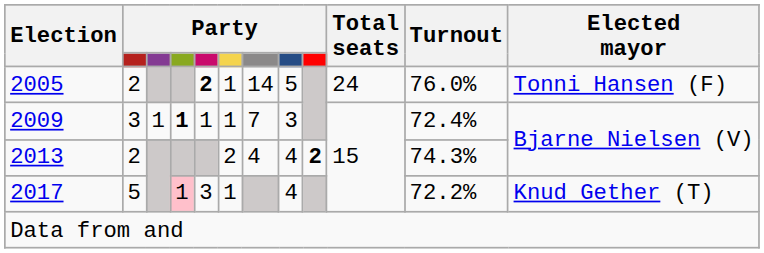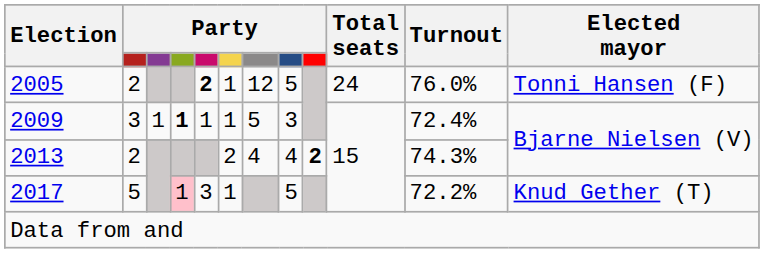2005 | column 7: 14 -> 12
2009 | column 7: 7 -> 5
2017 | column 8: 4 -> 5
